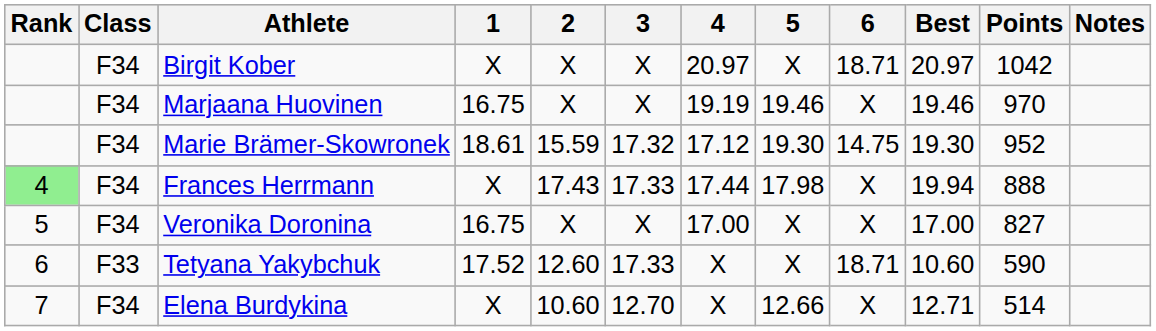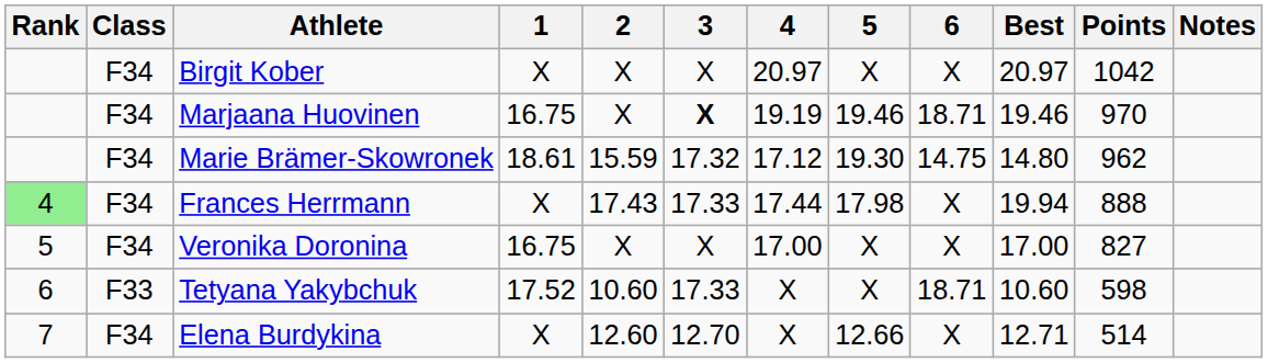Birgit Kober | 6: 18.71 -> X
Marjaana Huovinen | 3: normal -> bold
Marjaana Huovinen | 6: X -> 18.71
Marie Brämer-Skowronek | Best: 19.30 -> 14.80
Marie Brämer-Skowronek | Points: 952 -> 962
Tetyana Yakybchuk | 2: 12.60 -> 10.60
Tetyana Yakybchuk | Points: 590 -> 598
Elena Burdykina | 2: 10.60 -> 12.60
